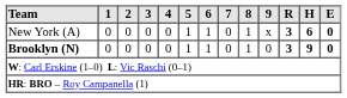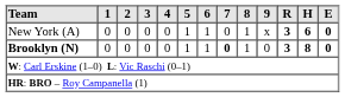Brooklyn (N) | 7: normal -> bold
Brooklyn (N) | H: 9 -> 8
